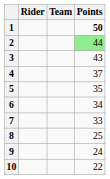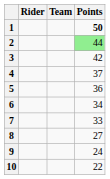3 | Points: 43 -> 42
5 | Points: 35 -> 36
8 | Points: 25 -> 27
